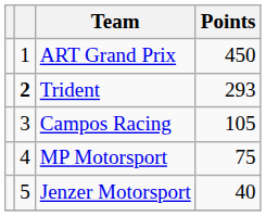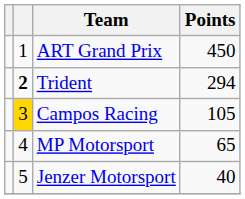Trident | Points: 293 -> 294
Campos Racing | column 2: no background -> gold background
MP Motorsport | Points: 75 -> 65
